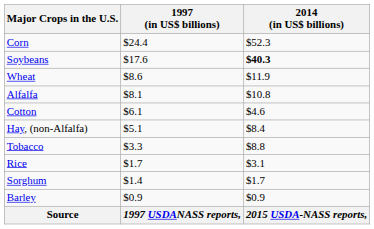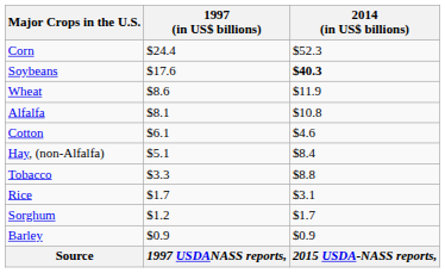Sorghum | 1997 (in US$ billions): $1.4 -> $1.2
